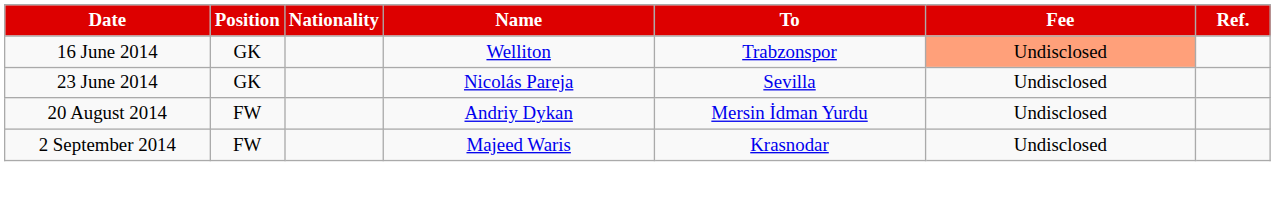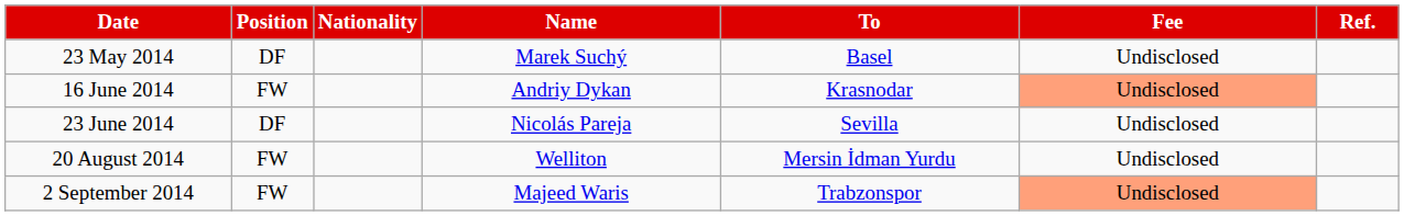+ row: 23 May 2014 | DF | Marek Suchý | Basel | Undisclosed
16 June 2014 | Position: GK -> FW
16 June 2014 | Name: Welliton -> Andriy Dykan
16 June 2014 | To: Trabzonspor -> Krasnodar
23 June 2014 | Position: GK -> DF
20 August 2014 | Name: Andriy Dykan -> Welliton
2 September 2014 | To: Krasnodar -> Trabzonspor
2 September 2014 | Fee: no background -> lightsalmon background
